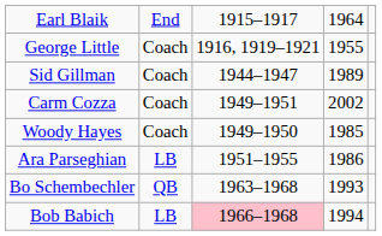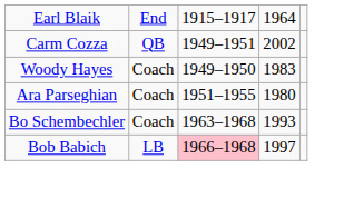- row: George Little | Coach | 1916, 1919–1921 | 1955
- row: Sid Gillman | Coach | 1944–1947 | 1989
Carm Cozza | column 2: Coach -> QB
Woody Hayes | column 4: 1985 -> 1983
Ara Parseghian | column 2: LB -> Coach
Ara Parseghian | column 4: 1986 -> 1980
Bo Schembechler | column 2: QB -> Coach
Bob Babich | column 4: 1994 -> 1997
